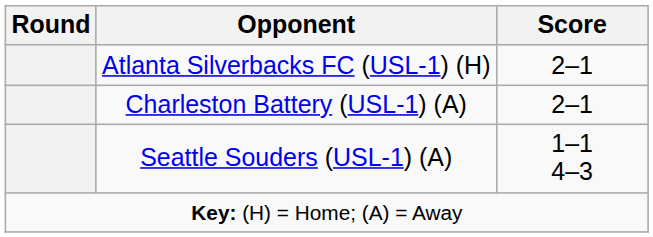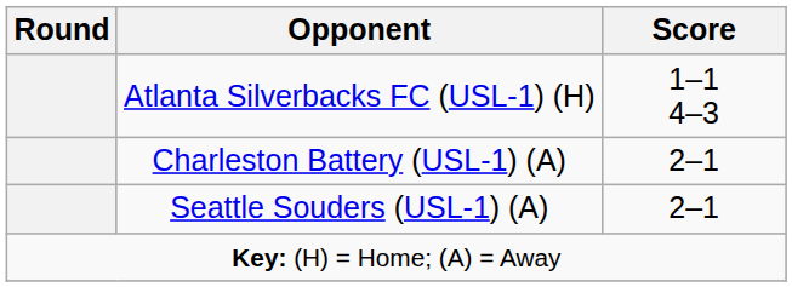Atlanta Silverbacks FC (USL-1) (H) | Score: 2–1 -> 1–1 4–3
Seattle Souders (USL-1) (A) | Score: 1–1 4–3 -> 2–1
